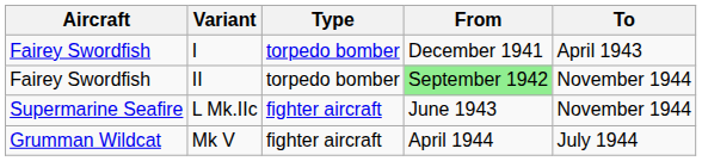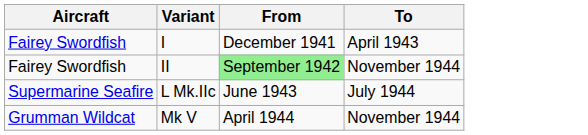- column: Type | torpedo bomber | torpedo bomber | fighter aircraft | fighter aircraft
L Mk.IIc | To: November 1944 -> July 1944
Mk V | To: July 1944 -> November 1944
